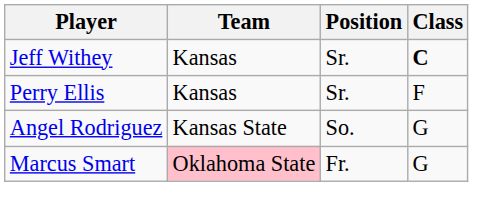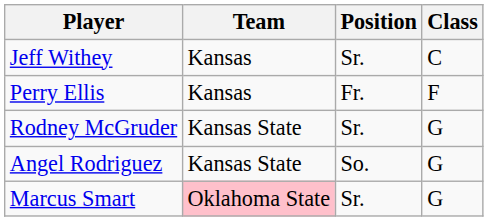Jeff Withey | Class: bold -> normal
Perry Ellis | Position: Sr. -> Fr.
+ row: Rodney McGruder | Kansas State | Sr. | G
Marcus Smart | Position: Fr. -> Sr.
